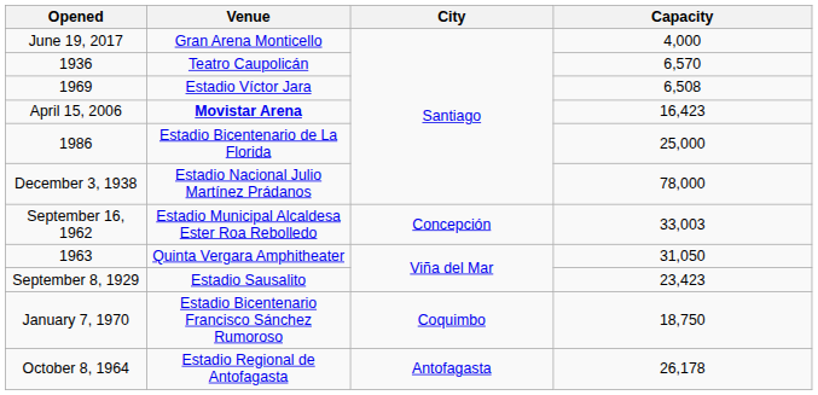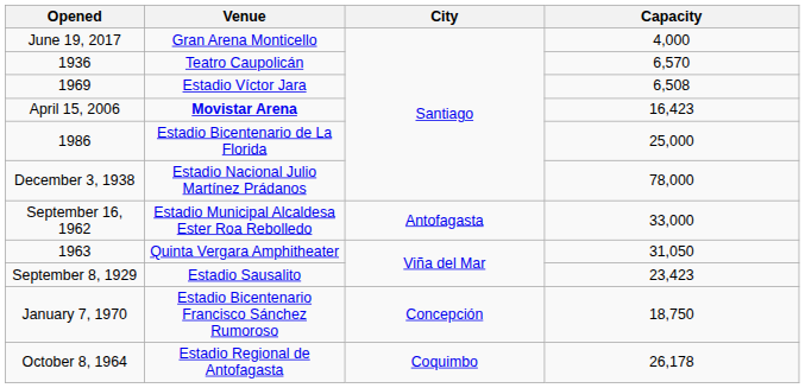September 16, 1962 | City: Concepción -> Antofagasta
September 16, 1962 | Capacity: 33,003 -> 33,000
January 7, 1970 | City: Coquimbo -> Concepción
October 8, 1964 | City: Antofagasta -> Coquimbo
